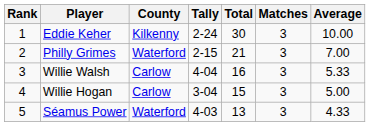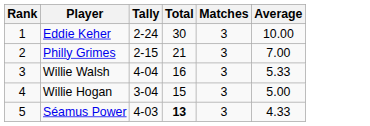- column: County | Kilkenny | Waterford | Carlow | Carlow | Waterford
Séamus Power | Total: normal -> bold
